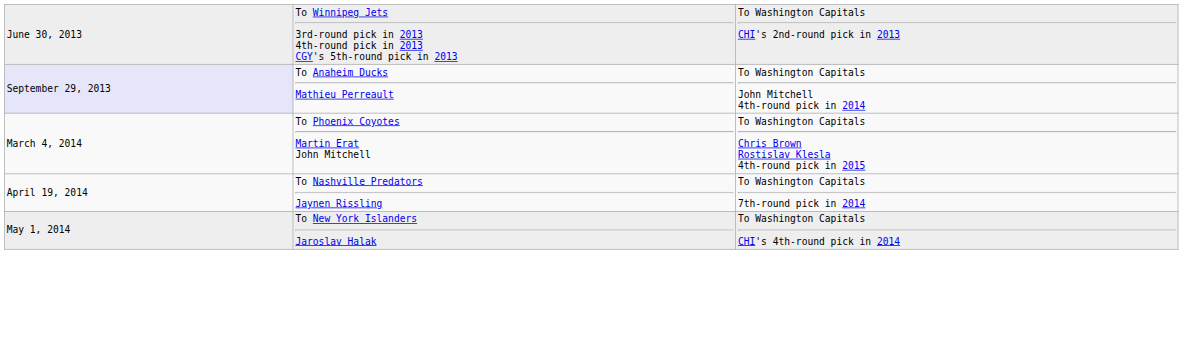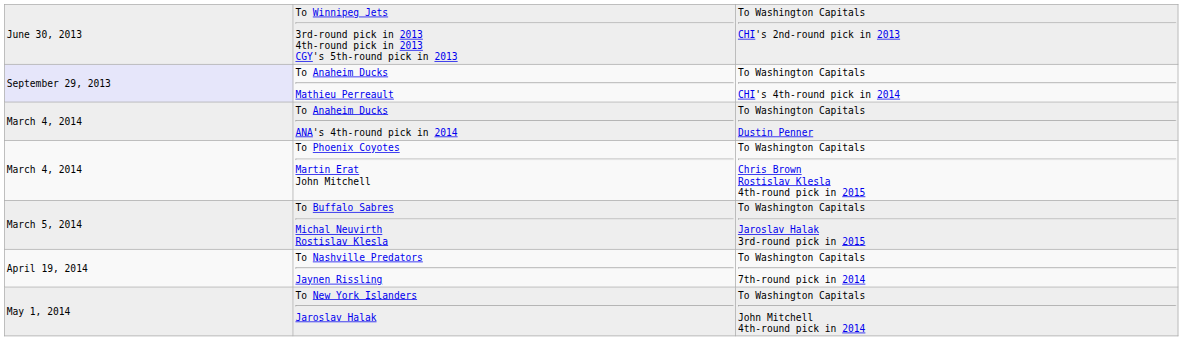To Anaheim Ducks Mathieu Perreault | column 3: To Washington Capitals John Mitchell 4th-round pick in 2014 -> To Washington Capitals CHI's 4th-round pick in 2014
+ row: March 4, 2014 | To Anaheim Ducks ANA's 4th-round pick in 2014 | To Washington Capitals Dustin Penner
+ row: March 5, 2014 | To Buffalo Sabres Michal Neuvirth Rostislav Klesla | To Washington Capitals Jaroslav Halak 3rd-round pick in 2015
To New York Islanders Jaroslav Halak | column 3: To Washington Capitals CHI's 4th-round pick in 2014 -> To Washington Capitals John Mitchell 4th-round pick in 2014
